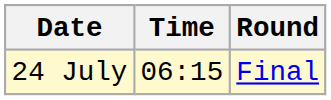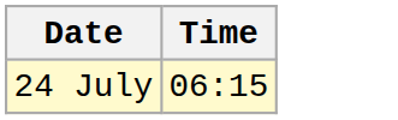- column: Round | Final
